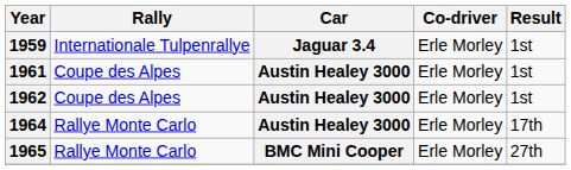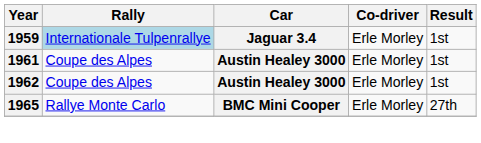1959 | Rally: no background -> lightblue background
- row: 1964 | Rallye Monte Carlo | Austin Healey 3000 | Erle Morley | 17th
